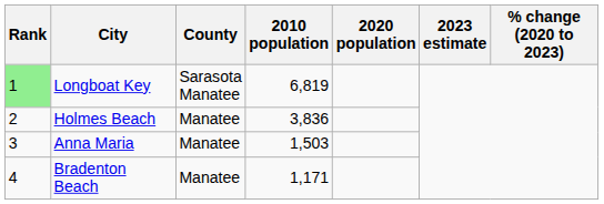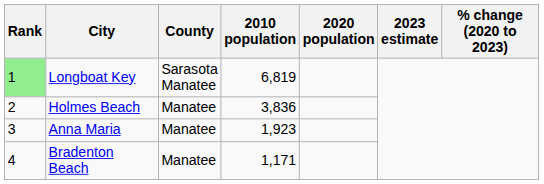Anna Maria | 2010 population: 1,503 -> 1,923
